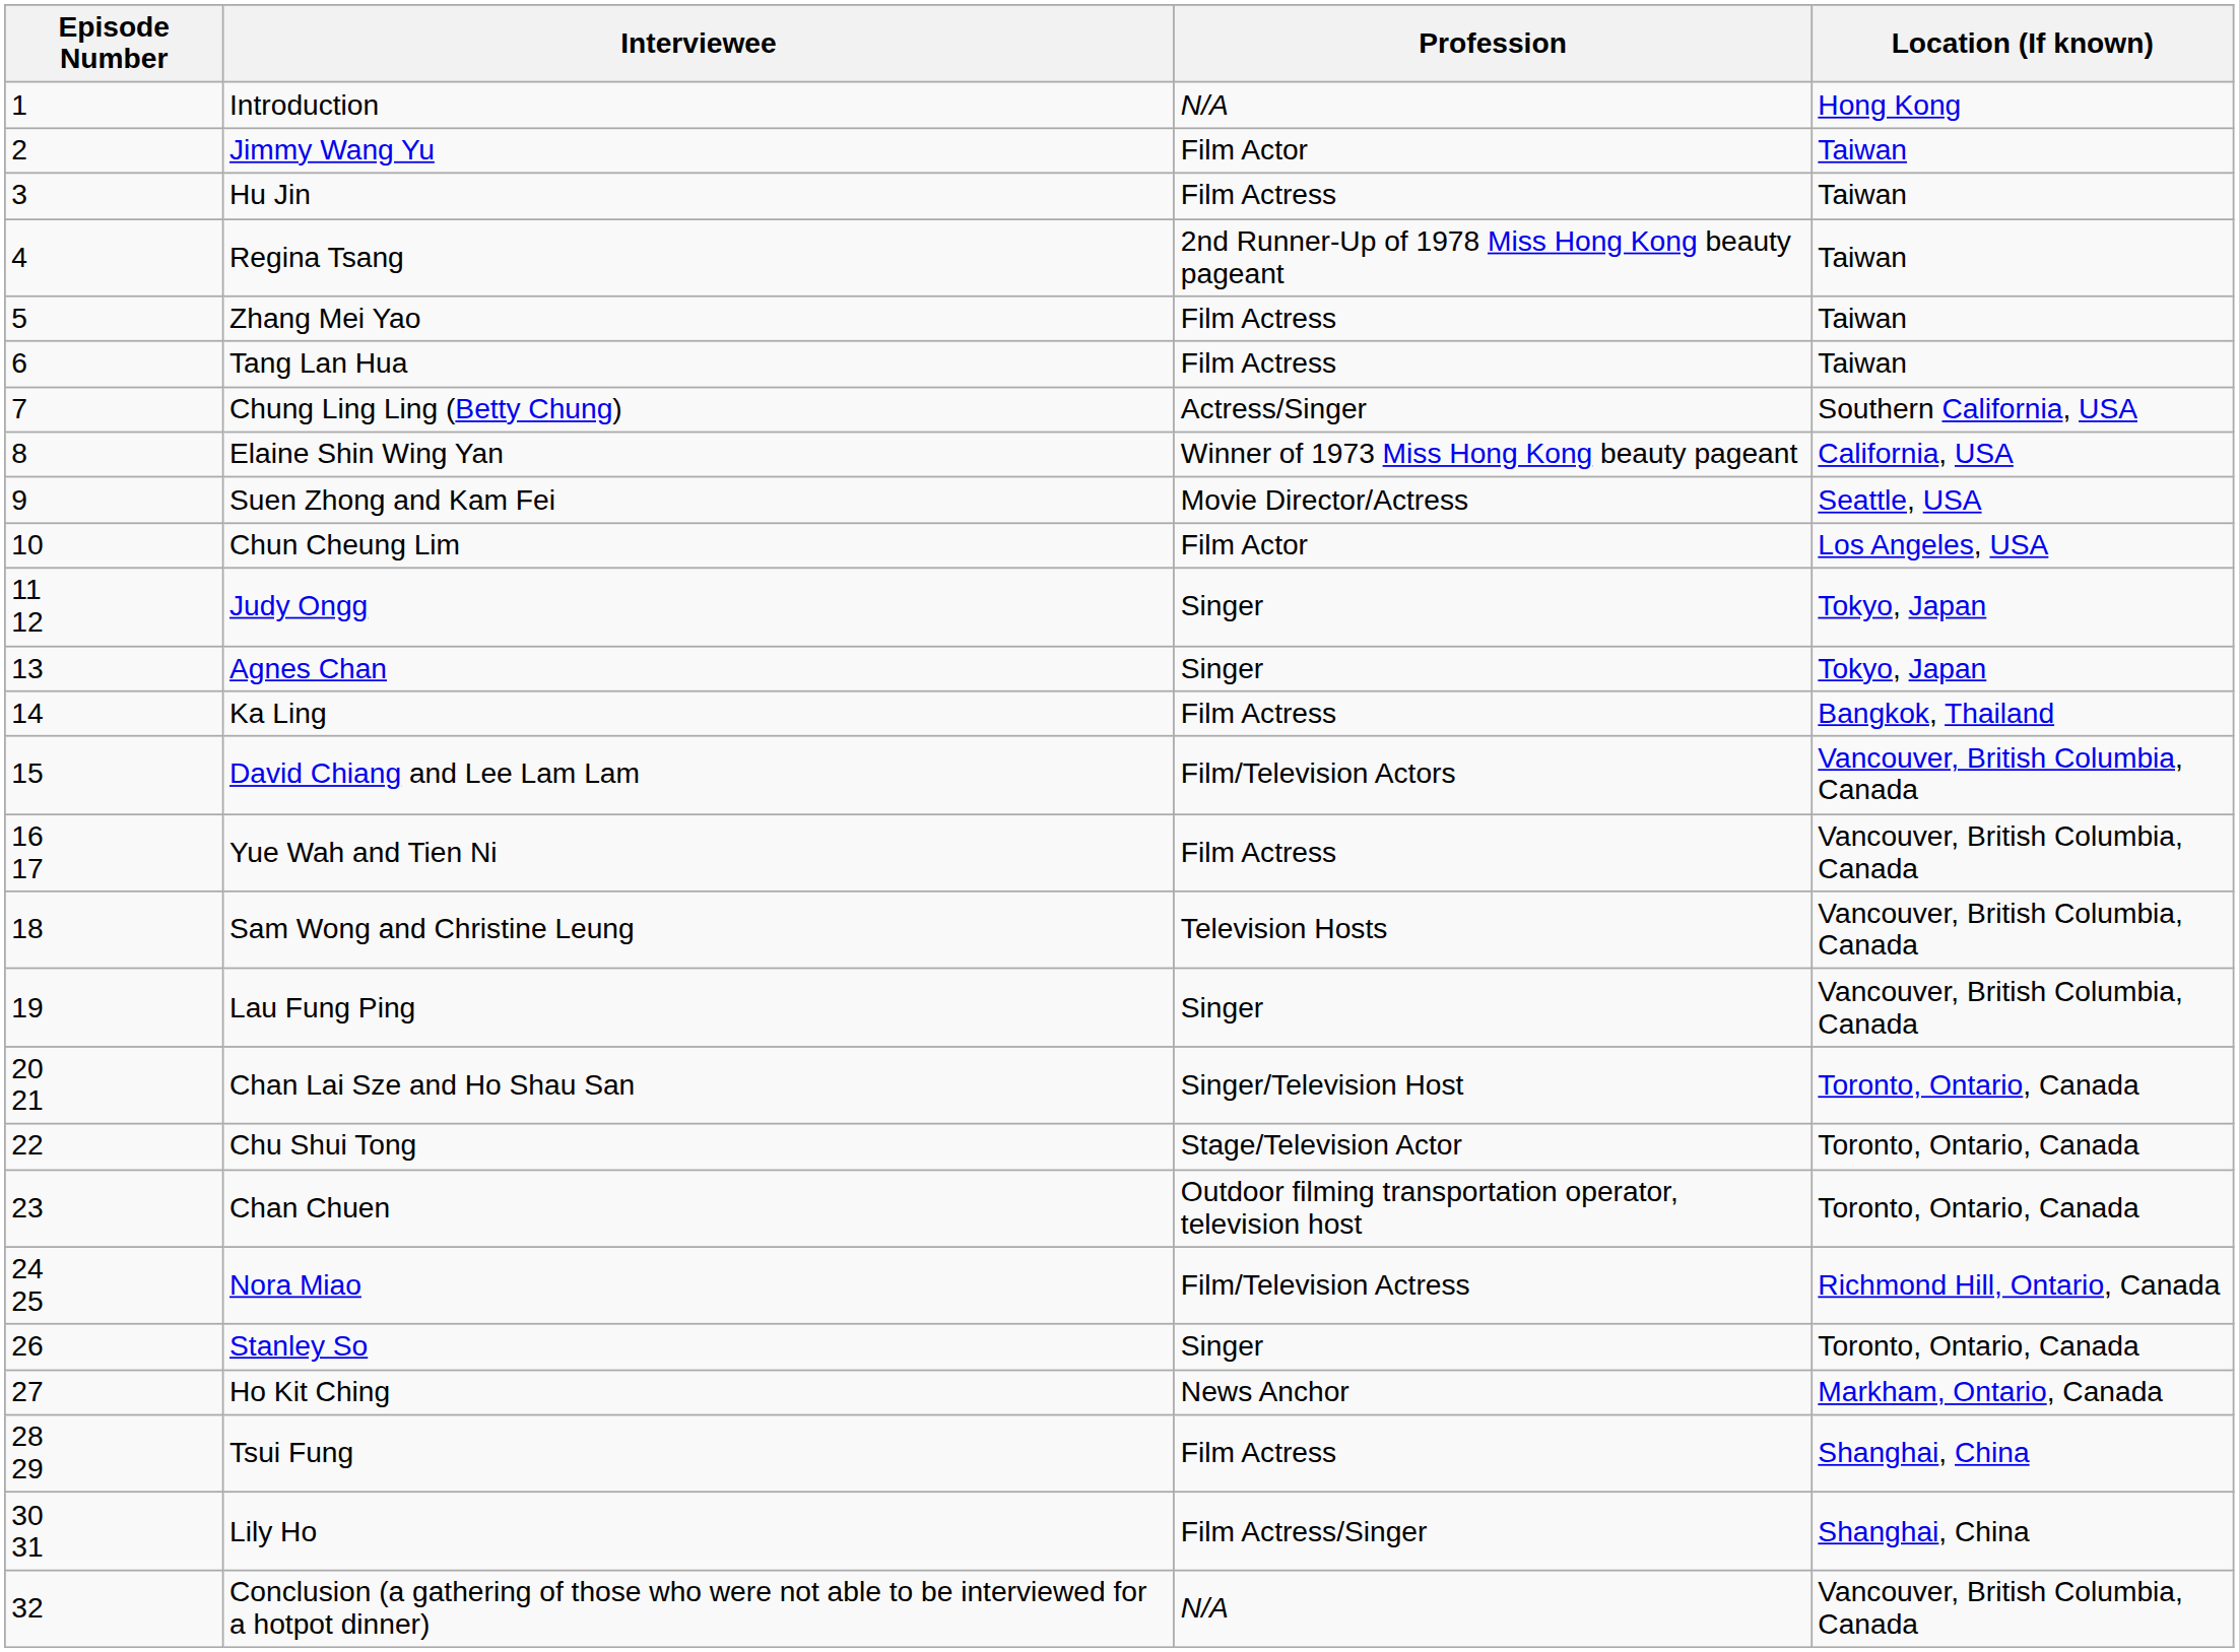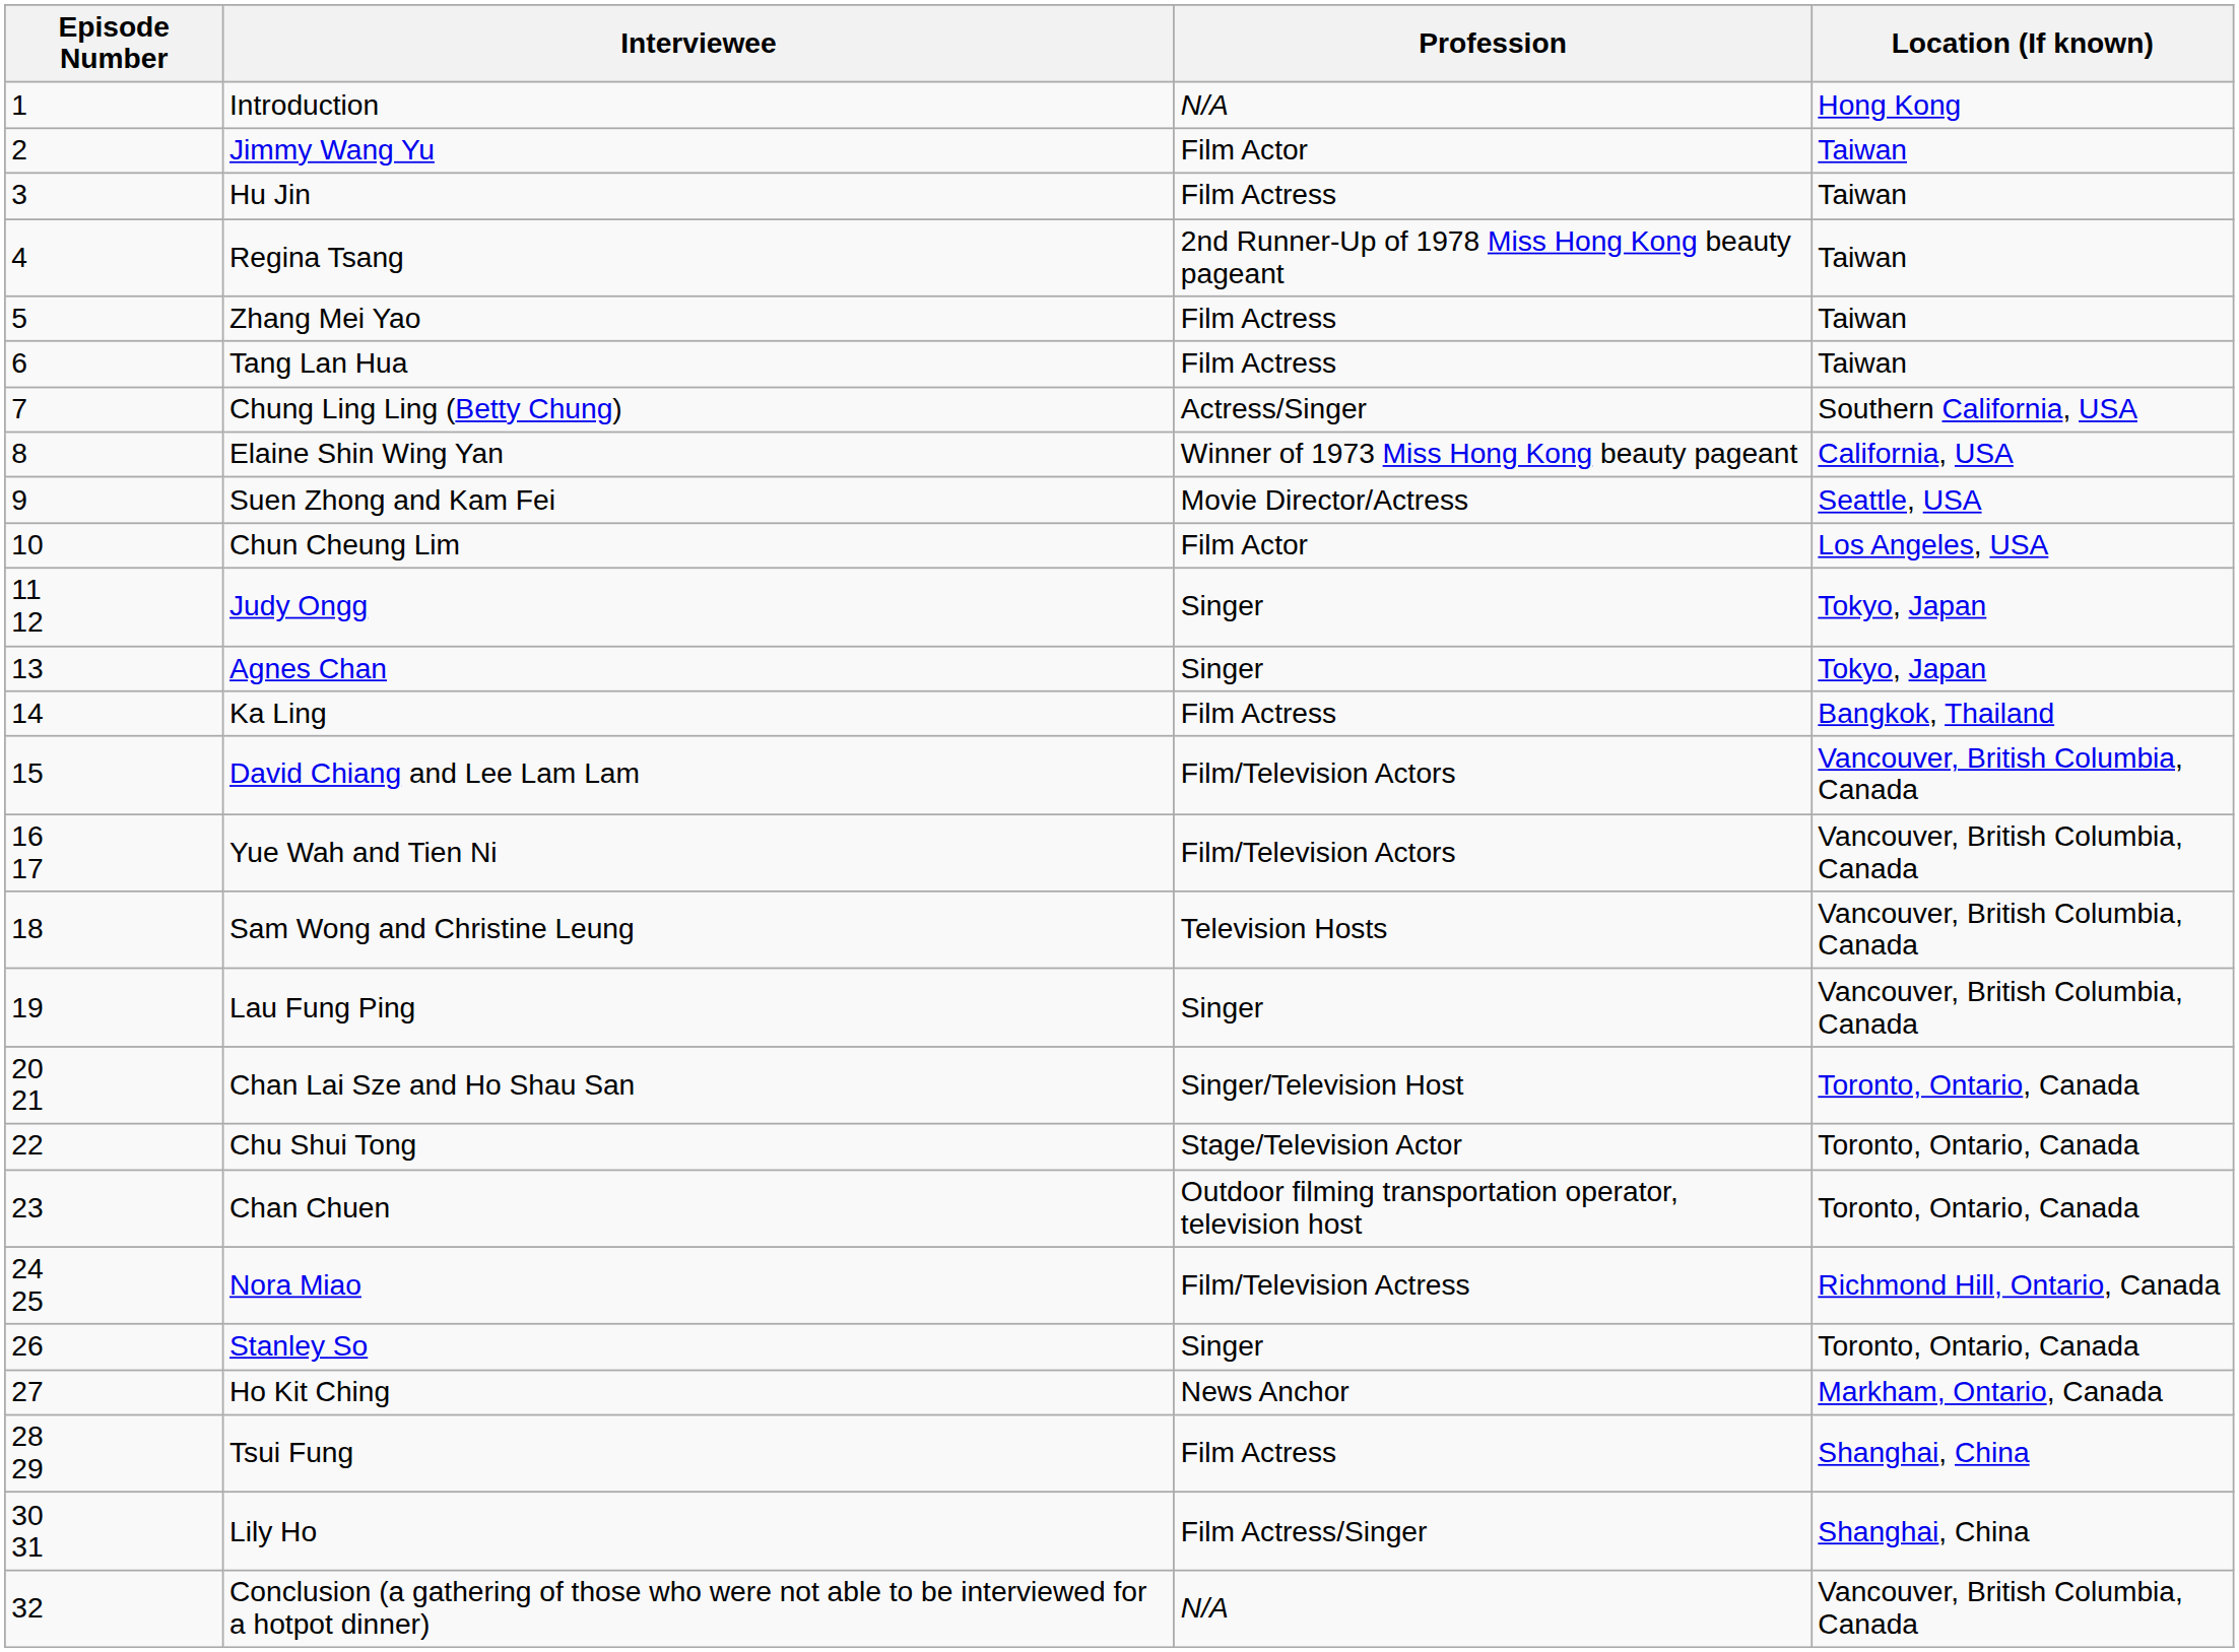Yue Wah and Tien Ni | Profession: Film Actress -> Film/Television Actors
